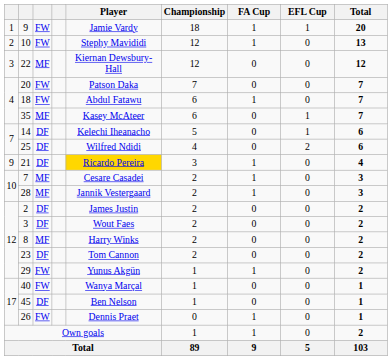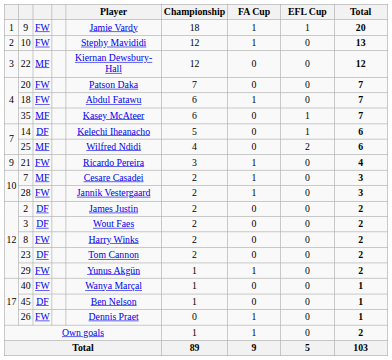25 | column 3: DF -> MF
21 | column 3: DF -> FW
21 | Player: gold background -> no background
28 | column 3: MF -> FW
8 | column 3: MF -> FW
